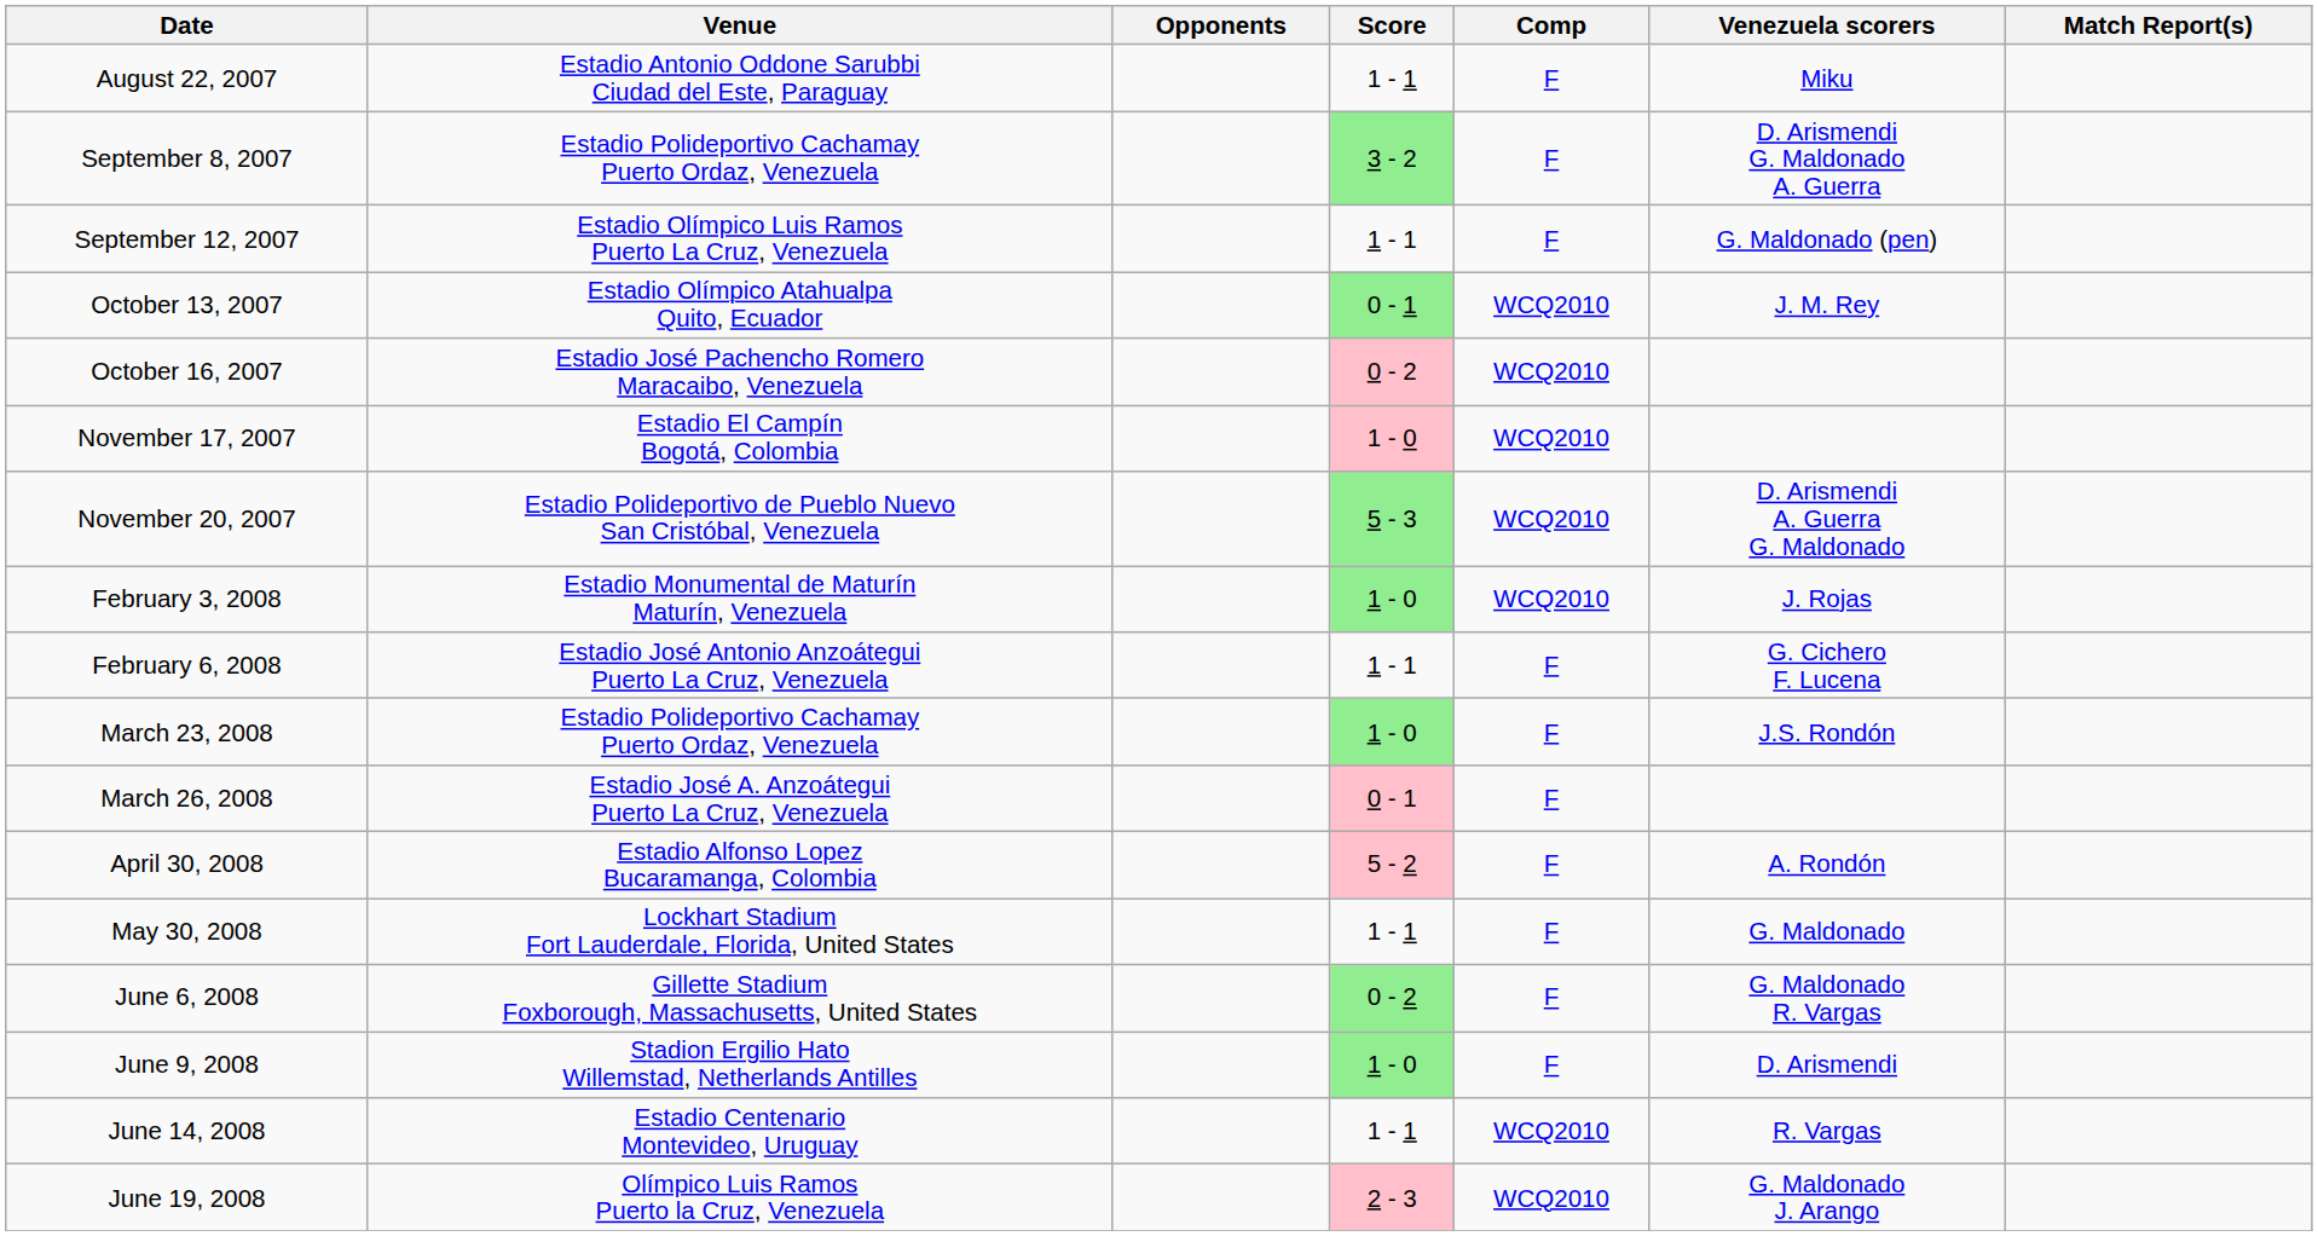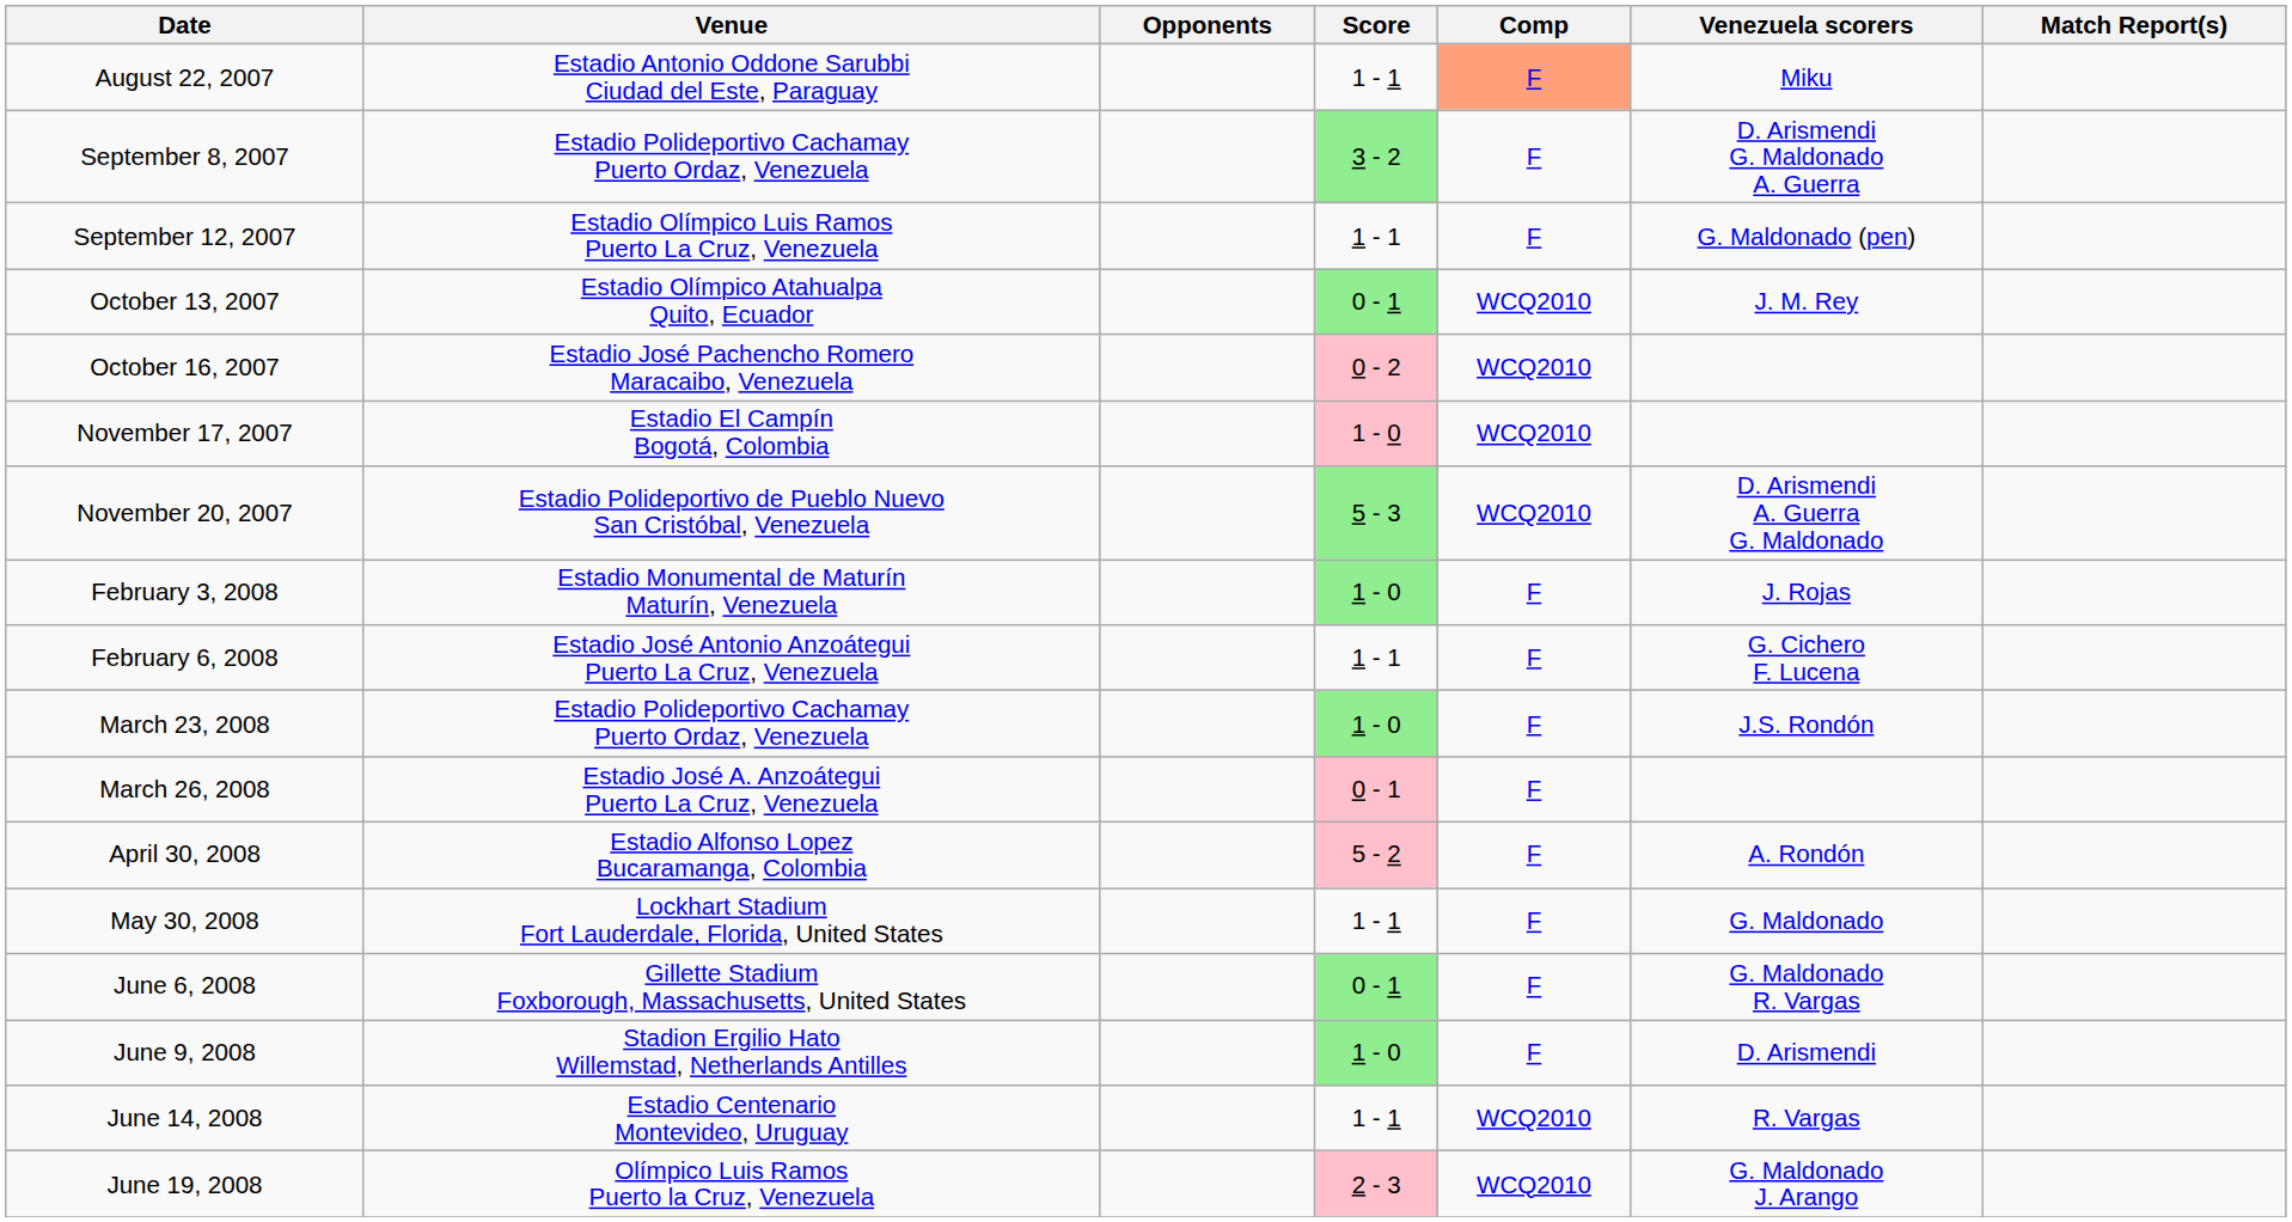August 22, 2007 | Comp: no background -> lightsalmon background
February 3, 2008 | Comp: WCQ2010 -> F
June 6, 2008 | Score: 0 - 2 -> 0 - 1
